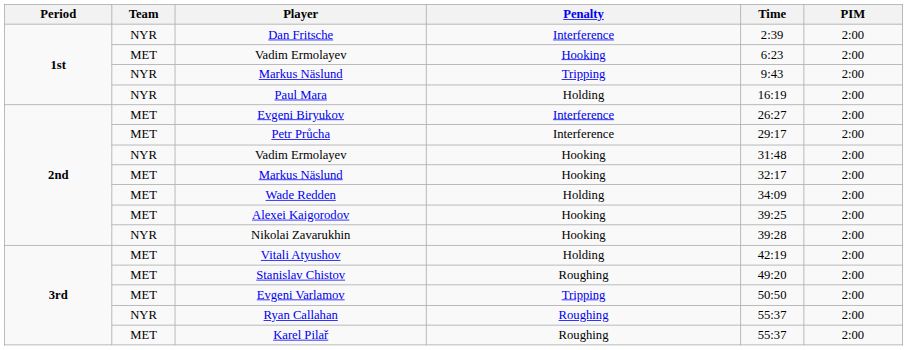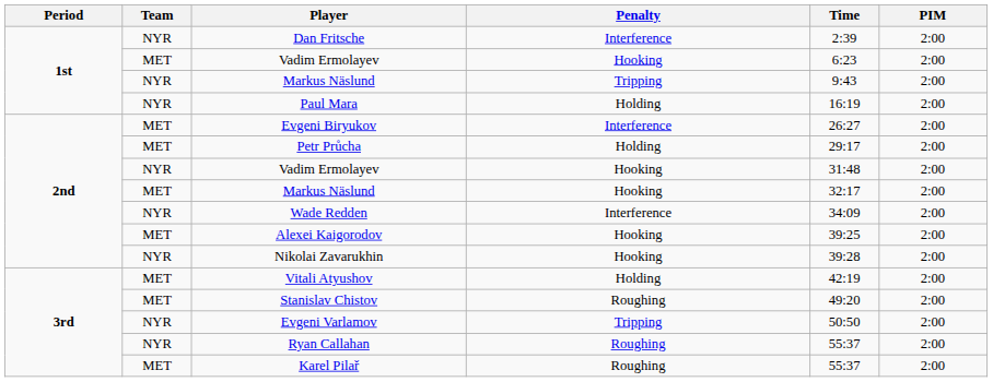Petr Průcha | Penalty: Interference -> Holding
Wade Redden | Team: MET -> NYR
Wade Redden | Penalty: Holding -> Interference
Evgeni Varlamov | Team: MET -> NYR
